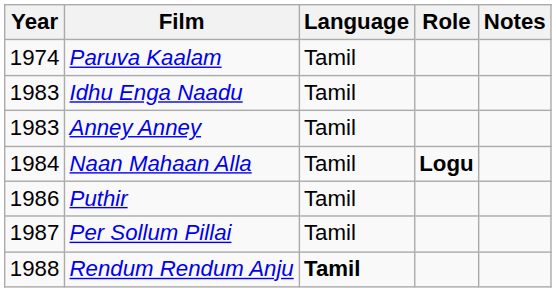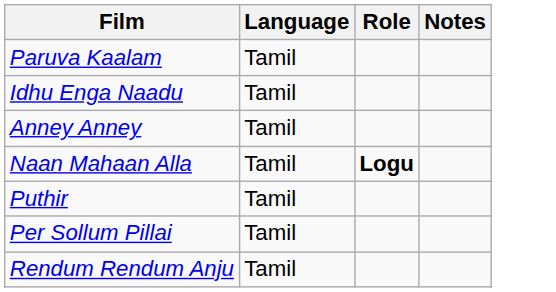- column: Year | 1974 | 1983 | 1983 | 1984 | 1986 | 1987 | 1988
Rendum Rendum Anju | Language: bold -> normal
